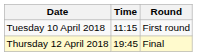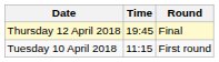rows swapped: Tuesday 10 April 2018 <-> Thursday 12 April 2018
